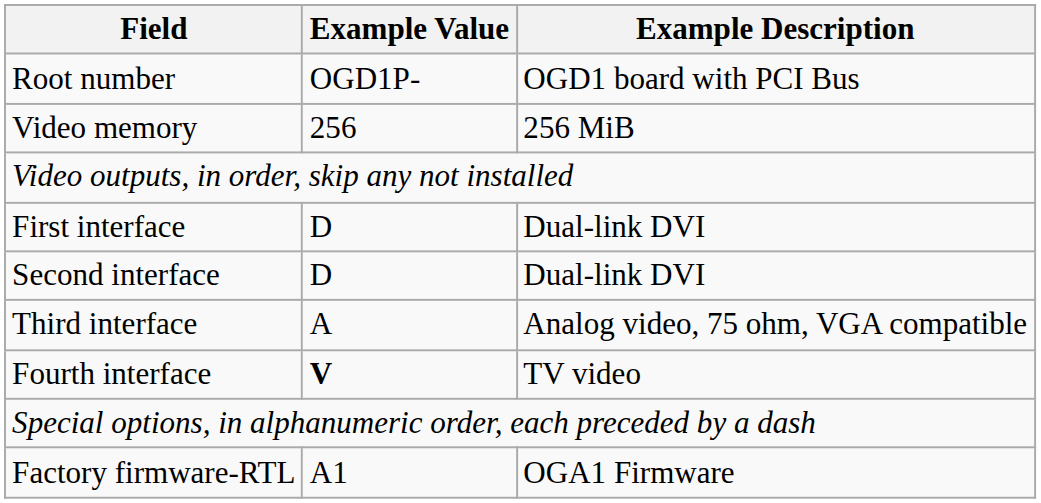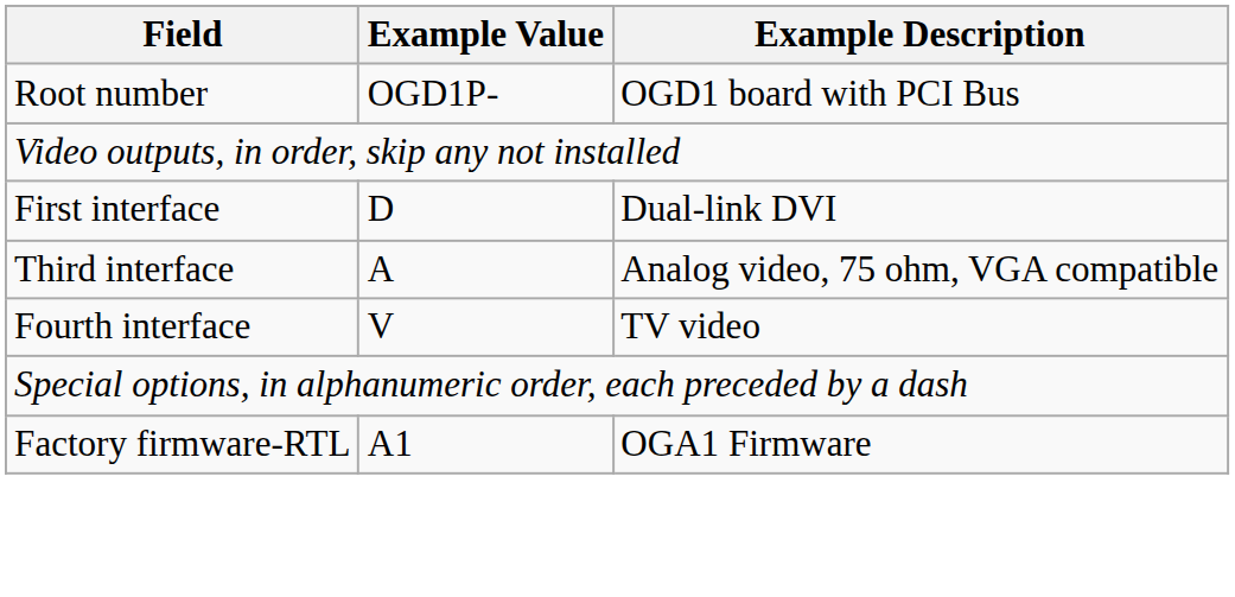- row: Video memory | 256 | 256 MiB
- row: Second interface | D | Dual-link DVI
Fourth interface | Example Value: bold -> normal
